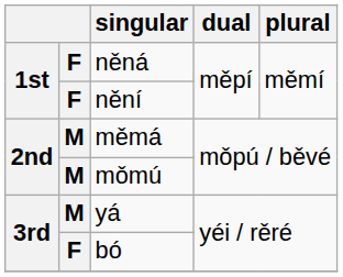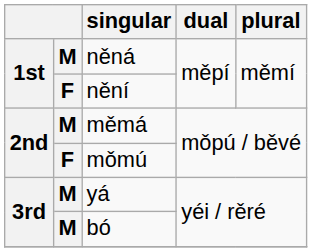něná | column 2: F -> M
mǒmú | column 2: M -> F
bó | column 2: F -> M
